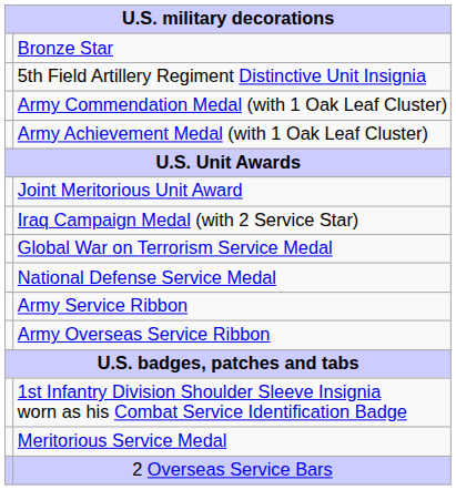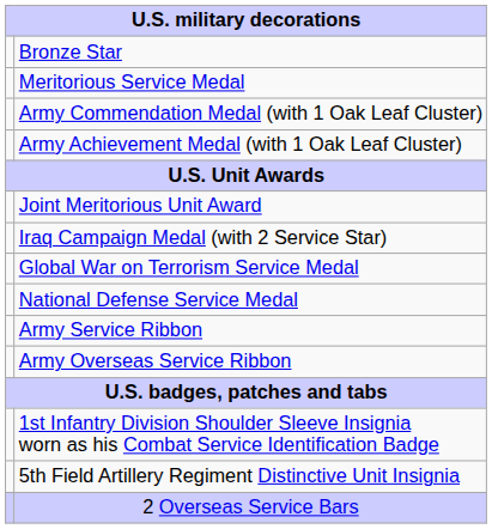rows swapped: Meritorious Service Medal <-> 5th Field Artillery Regiment Distinctive Unit Insignia
